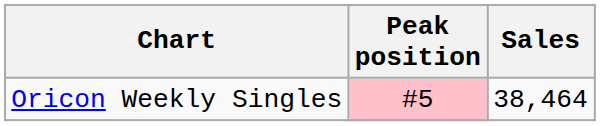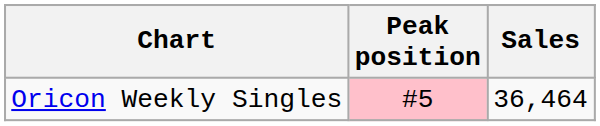Oricon Weekly Singles | Sales: 38,464 -> 36,464
